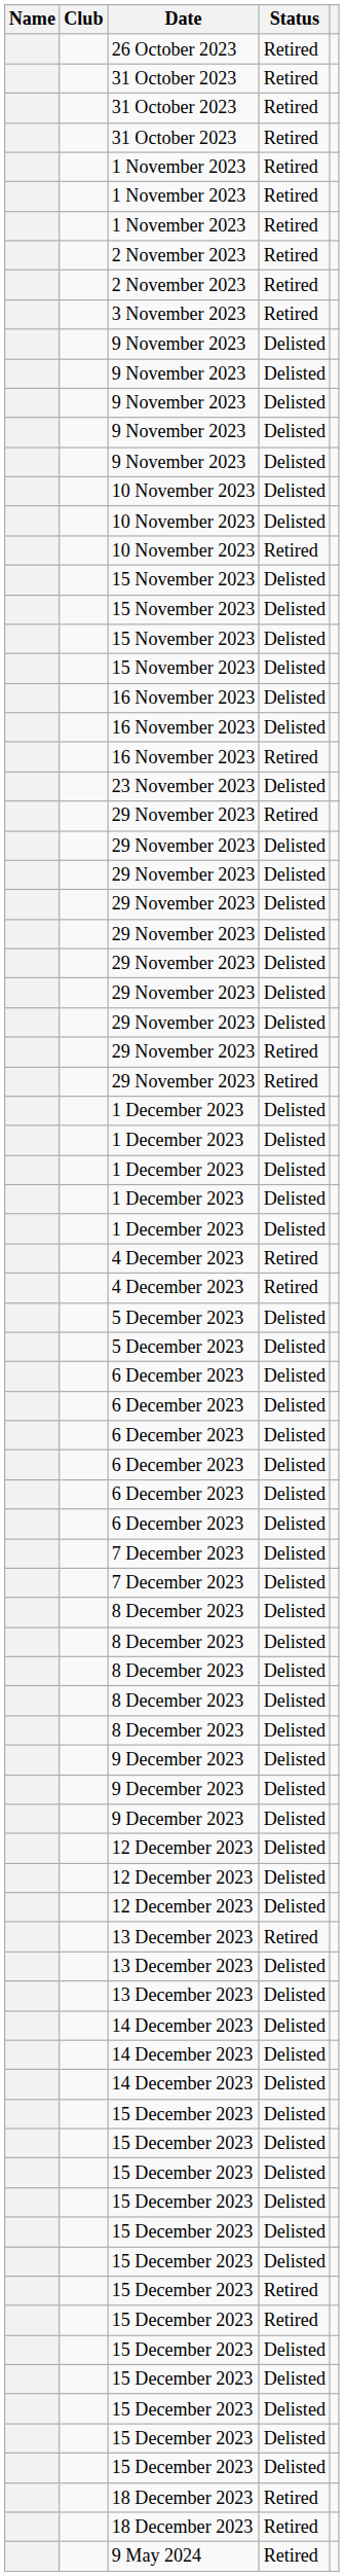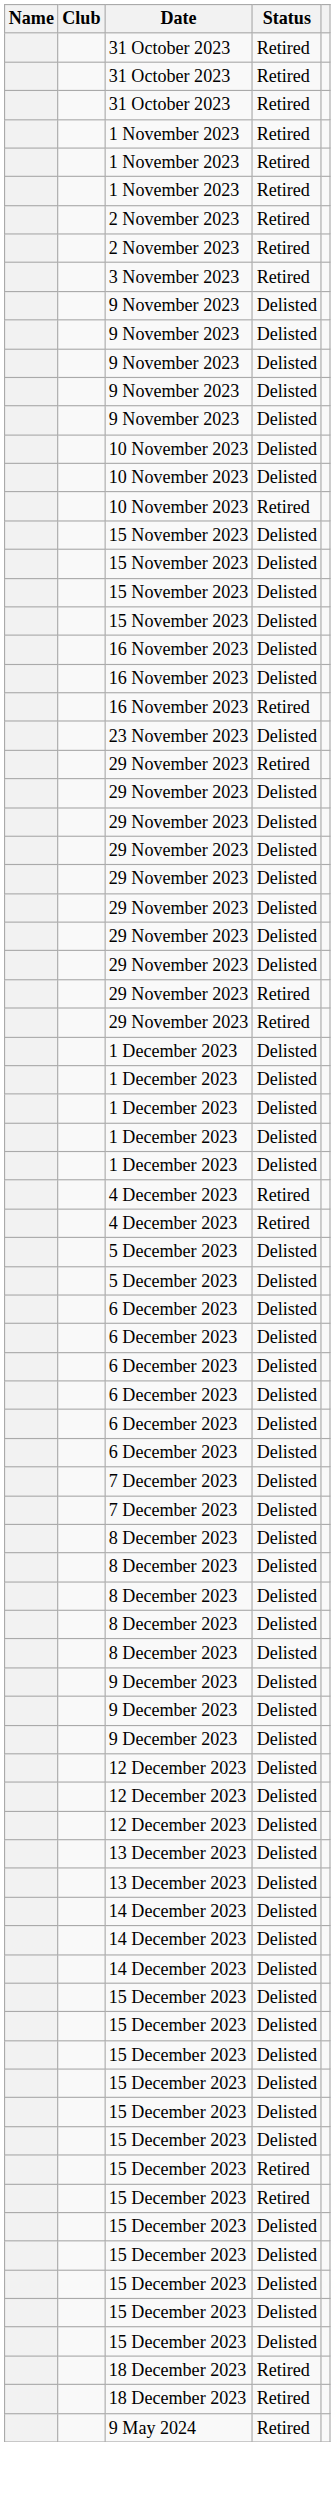- row: 26 October 2023 | Retired
- row: 13 December 2023 | Retired
